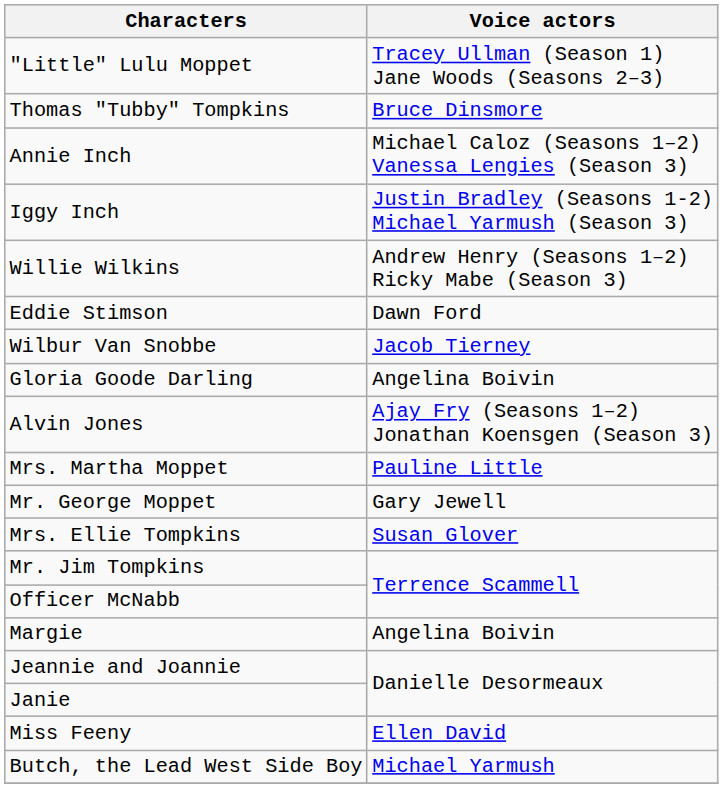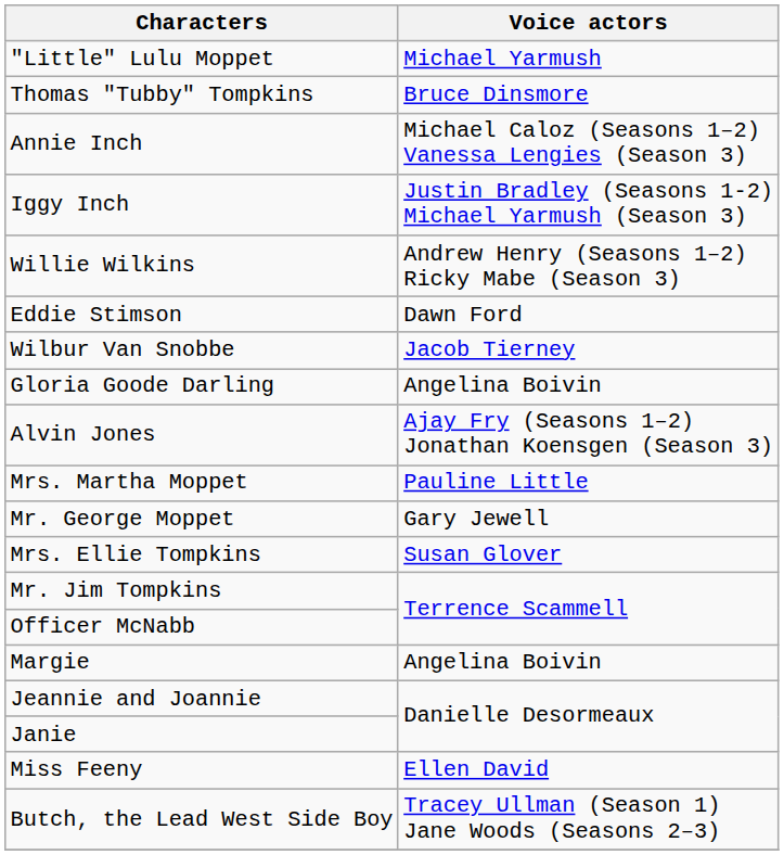"Little" Lulu Moppet | Voice actors: Tracey Ullman (Season 1) Jane Woods (Seasons 2–3) -> Michael Yarmush
Butch, the Lead West Side Boy | Voice actors: Michael Yarmush -> Tracey Ullman (Season 1) Jane Woods (Seasons 2–3)
